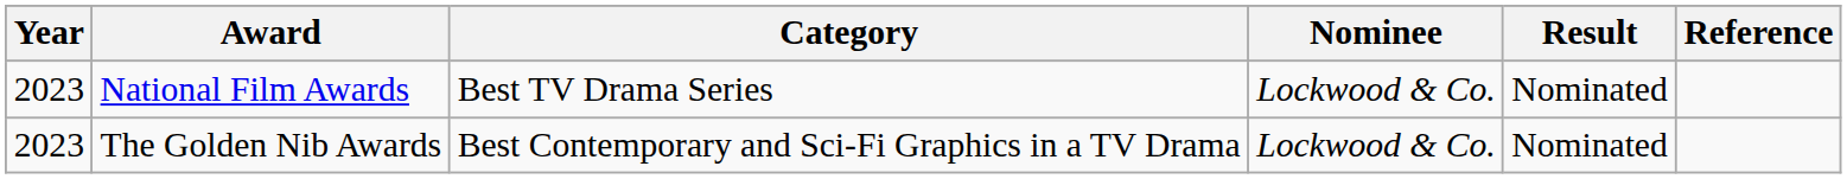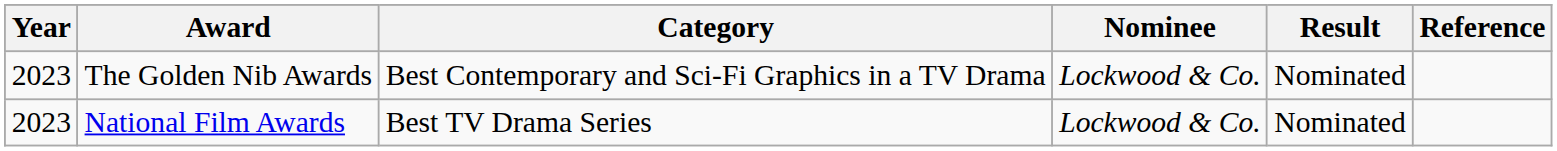rows swapped: National Film Awards <-> The Golden Nib Awards
